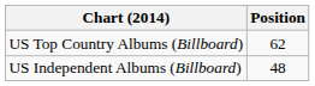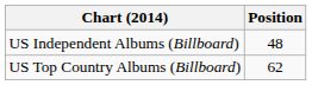rows swapped: US Top Country Albums (Billboard) <-> US Independent Albums (Billboard)
